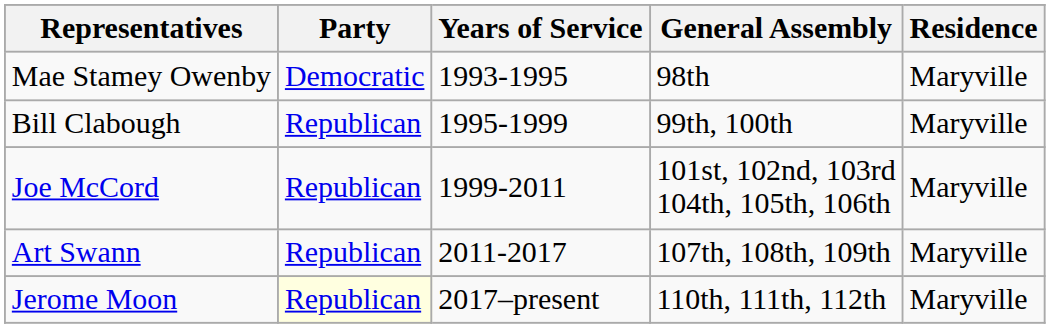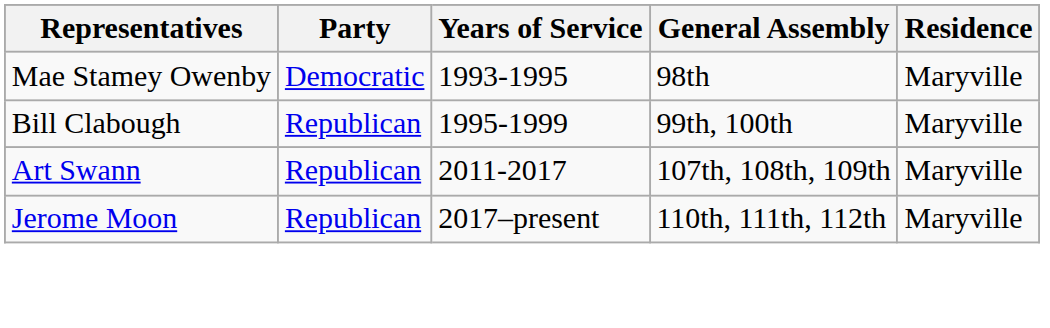- row: Joe McCord | Republican | 1999-2011 | 101st, 102nd, 103rd 104th, 105th, 106th | Maryville
Jerome Moon | Party: lightyellow background -> no background
